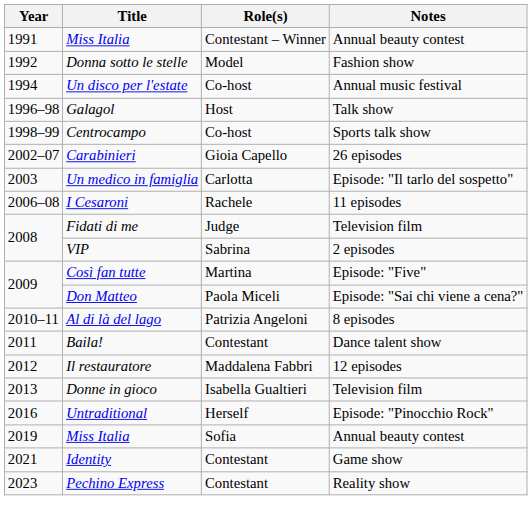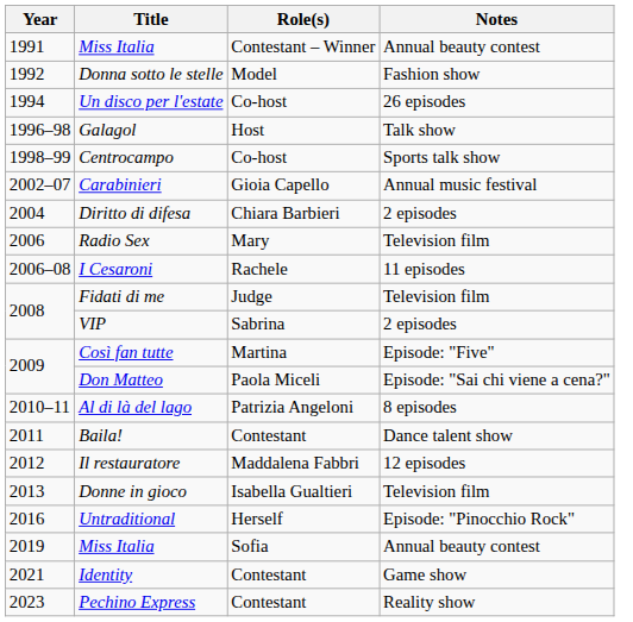Un disco per l'estate | Notes: Annual music festival -> 26 episodes
Carabinieri | Notes: 26 episodes -> Annual music festival
- row: 2003 | Un medico in famiglia | Carlotta | Episode: "Il tarlo del sospetto"
+ row: 2004 | Diritto di difesa | Chiara Barbieri | 2 episodes
+ row: 2006 | Radio Sex | Mary | Television film
